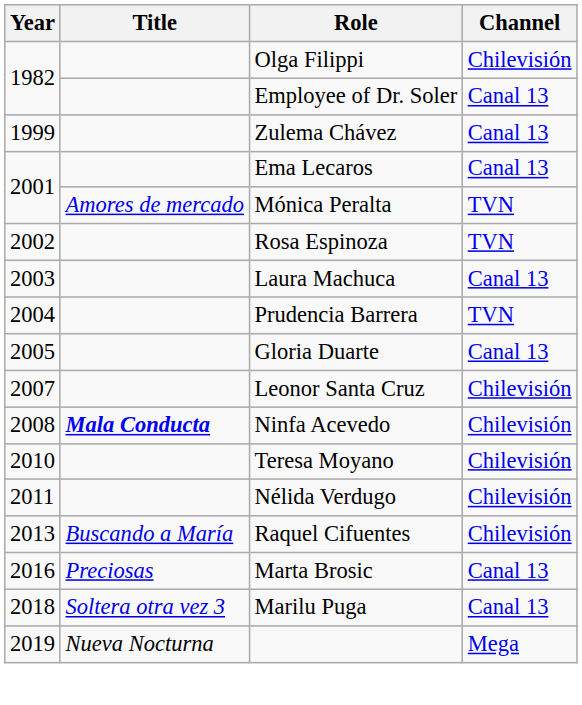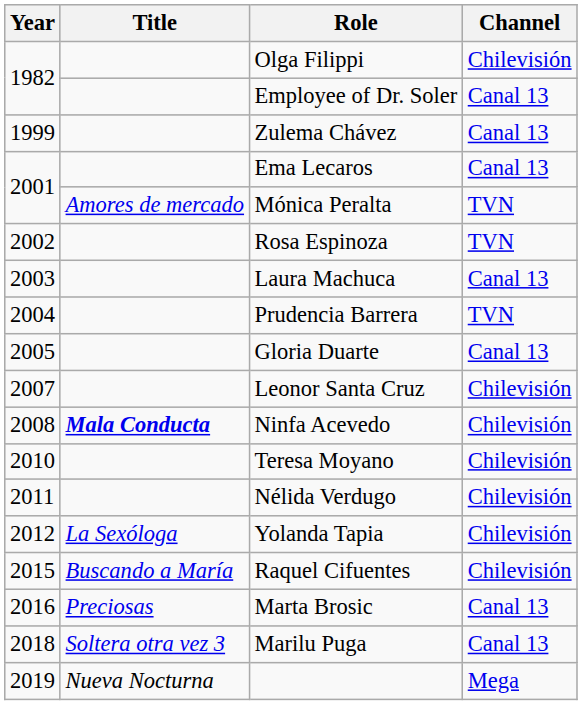+ row: 2012 | La Sexóloga | Yolanda Tapia | Chilevisión
Raquel Cifuentes | Year: 2013 -> 2015
